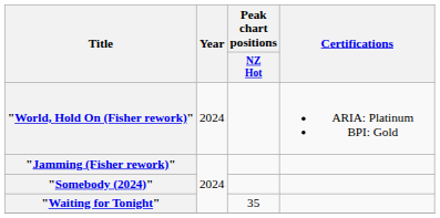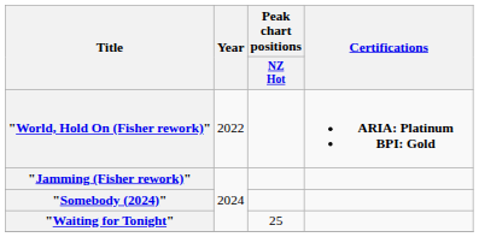"World, Hold On (Fisher rework)" | Year: 2024 -> 2022
"World, Hold On (Fisher rework)" | Certifications: normal -> bold
"Waiting for Tonight" | Peak chart positions / NZ Hot: 35 -> 25
